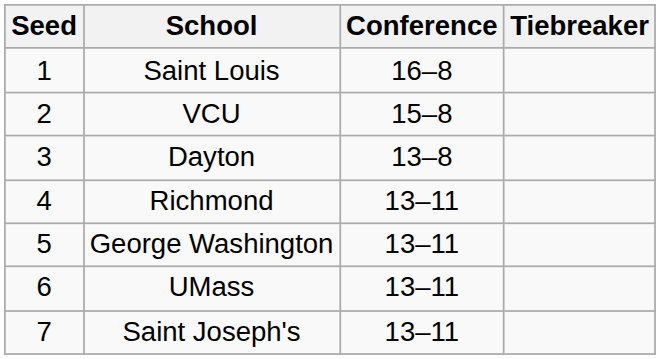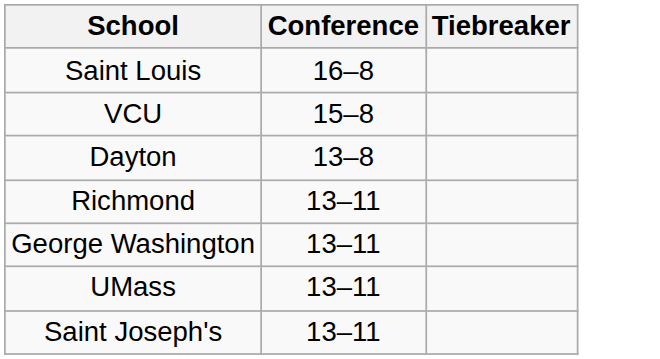- column: Seed | 1 | 2 | 3 | 4 | 5 | 6 | 7
